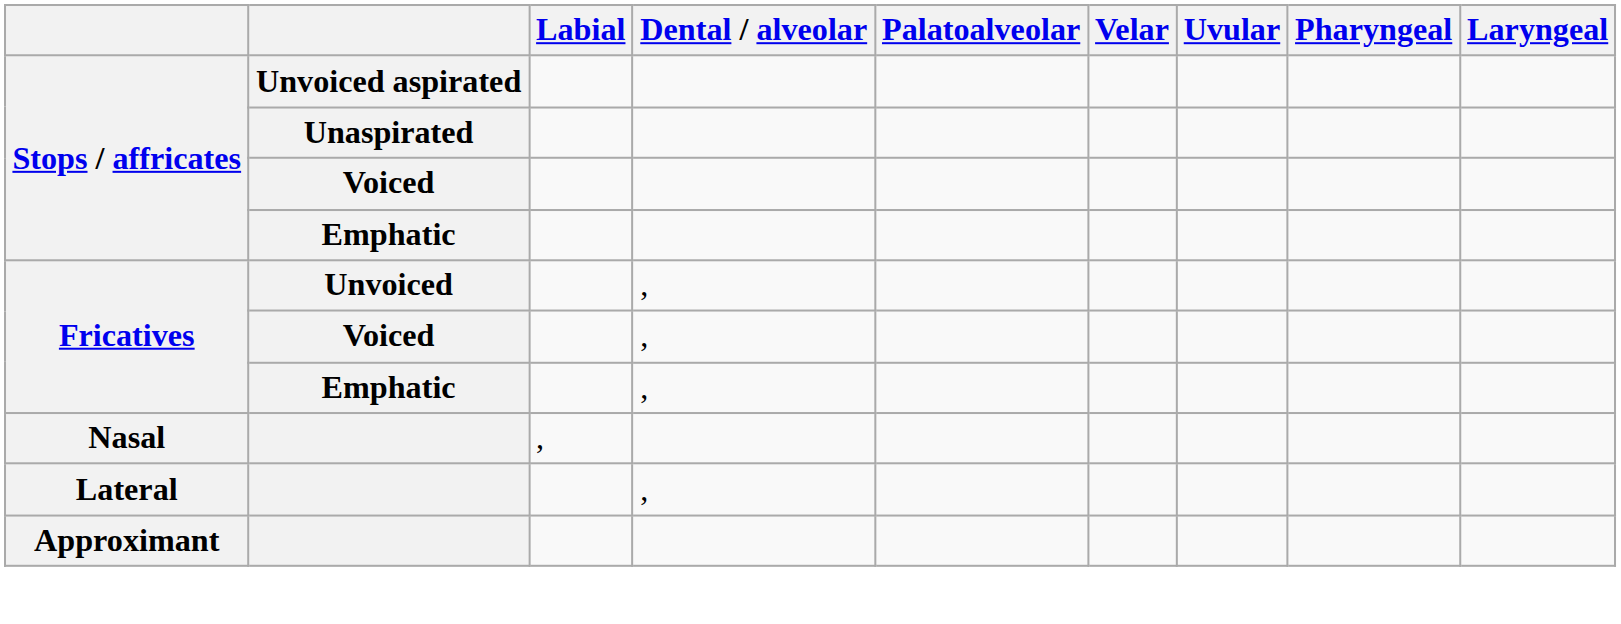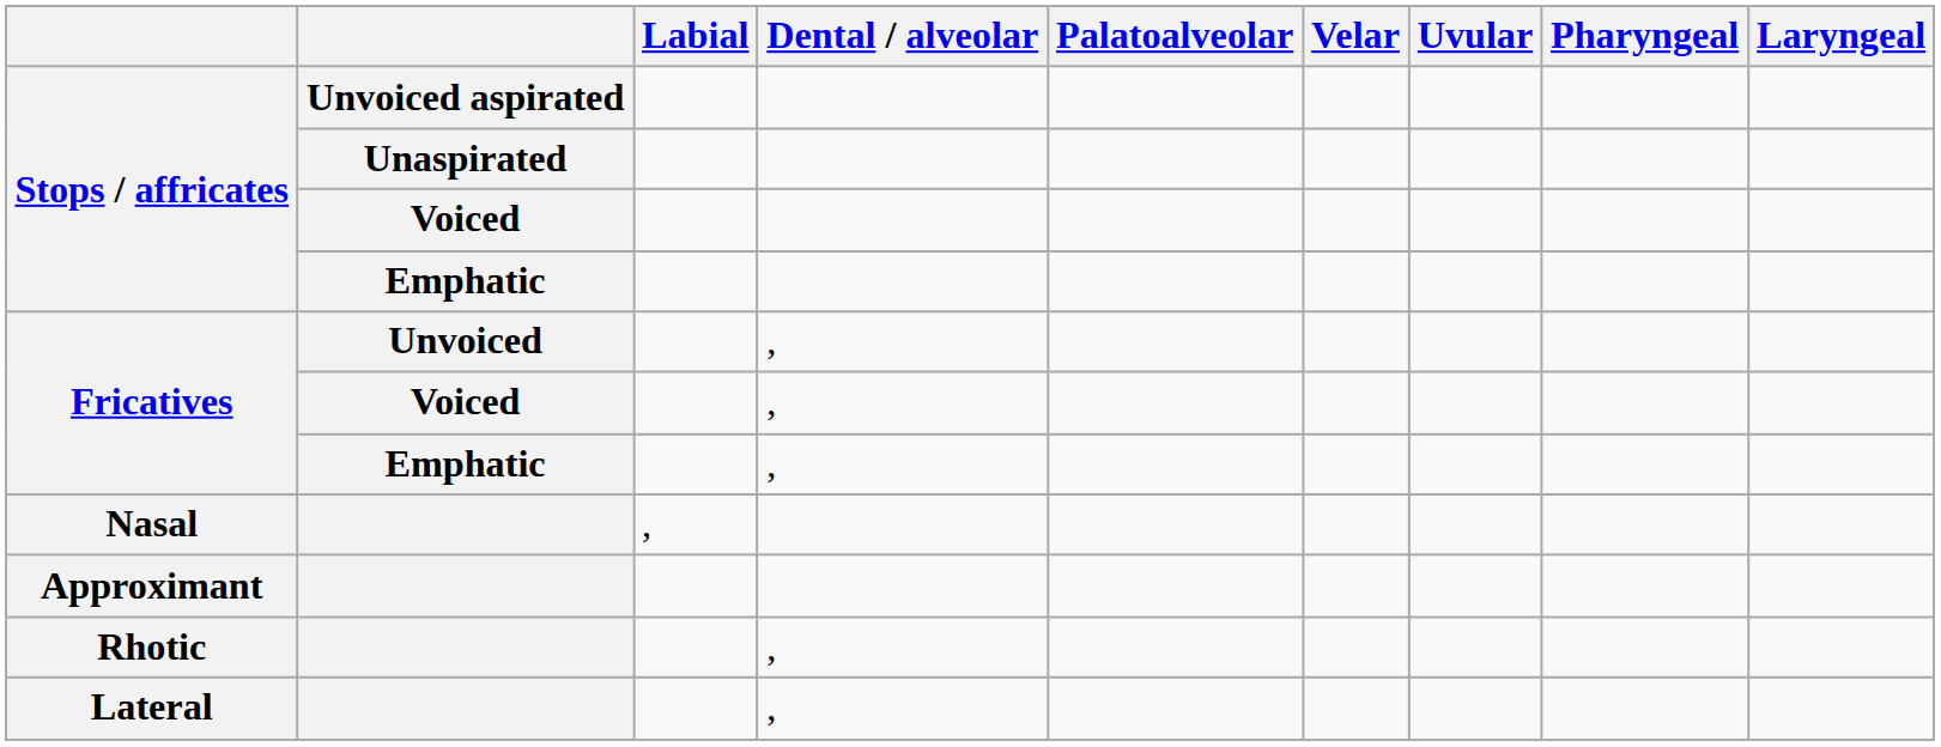rows swapped: Lateral <-> Approximant
+ row: Rhotic | ,
